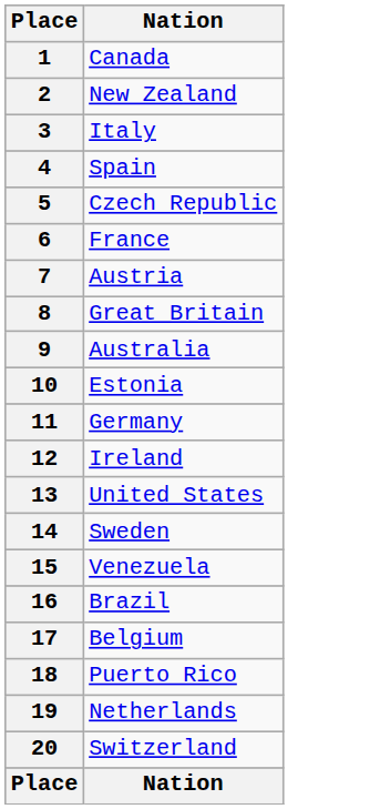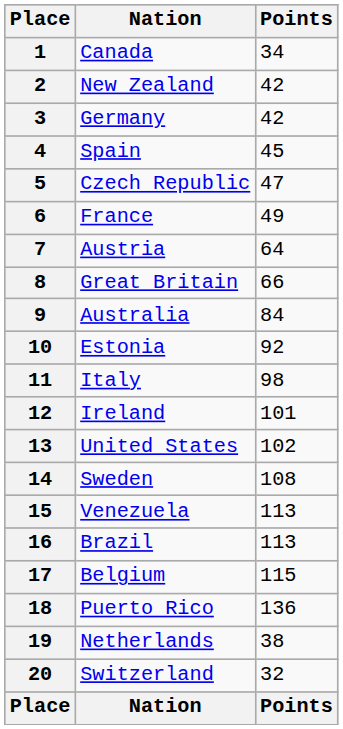+ column: Points | 34 | 42 | 42 | 45 | 47 | 49 | 64 | 66 | 84 | 92 | 98 | 101 | 102 | 108 | 113 | 113 | 115 | 136 | 38 | 32 | Points
3 | Nation: Italy -> Germany
11 | Nation: Germany -> Italy
